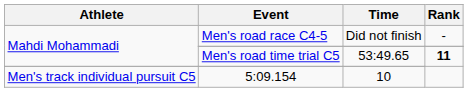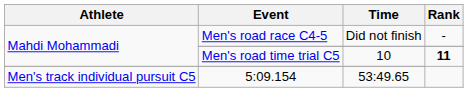Men's road time trial C5 | Time: 53:49.65 -> 10
5:09.154 | Time: 10 -> 53:49.65
